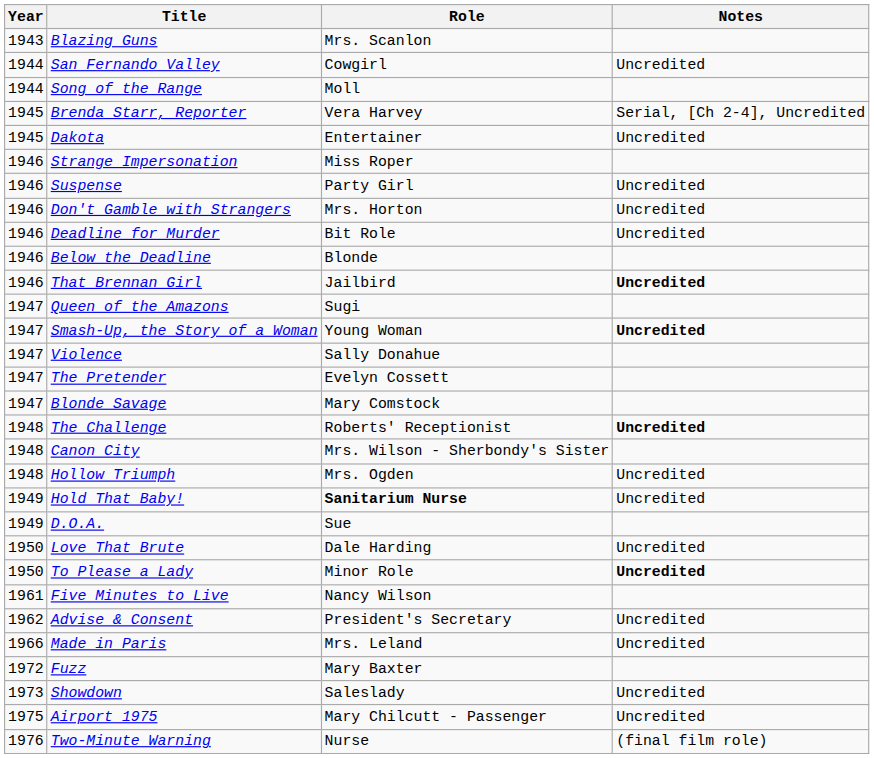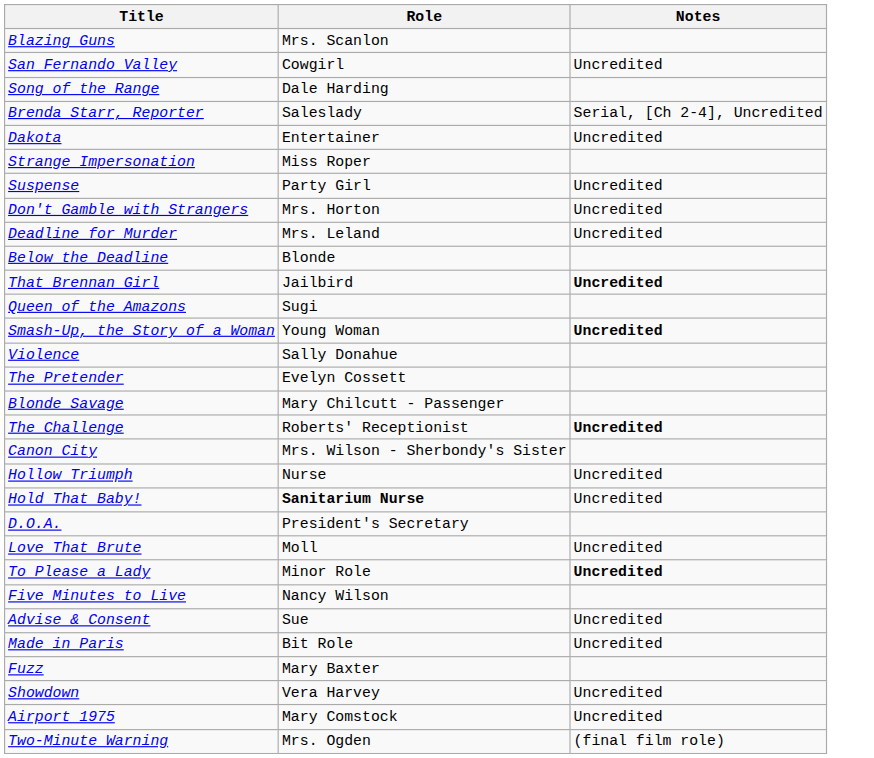- column: Year | 1943 | 1944 | 1944 | 1945 | 1945 | 1946 | 1946 | 1946 | 1946 | 1946 | 1946 | 1947 | 1947 | 1947 | 1947 | 1947 | 1948 | 1948 | 1948 | 1949 | 1949 | 1950 | 1950 | 1961 | 1962 | 1966 | 1972 | 1973 | 1975 | 1976
Song of the Range | Role: Moll -> Dale Harding
Brenda Starr, Reporter | Role: Vera Harvey -> Saleslady
Deadline for Murder | Role: Bit Role -> Mrs. Leland
Blonde Savage | Role: Mary Comstock -> Mary Chilcutt - Passenger
Hollow Triumph | Role: Mrs. Ogden -> Nurse
D.O.A. | Role: Sue -> President's Secretary
Love That Brute | Role: Dale Harding -> Moll
Advise & Consent | Role: President's Secretary -> Sue
Made in Paris | Role: Mrs. Leland -> Bit Role
Showdown | Role: Saleslady -> Vera Harvey
Airport 1975 | Role: Mary Chilcutt - Passenger -> Mary Comstock
Two-Minute Warning | Role: Nurse -> Mrs. Ogden
